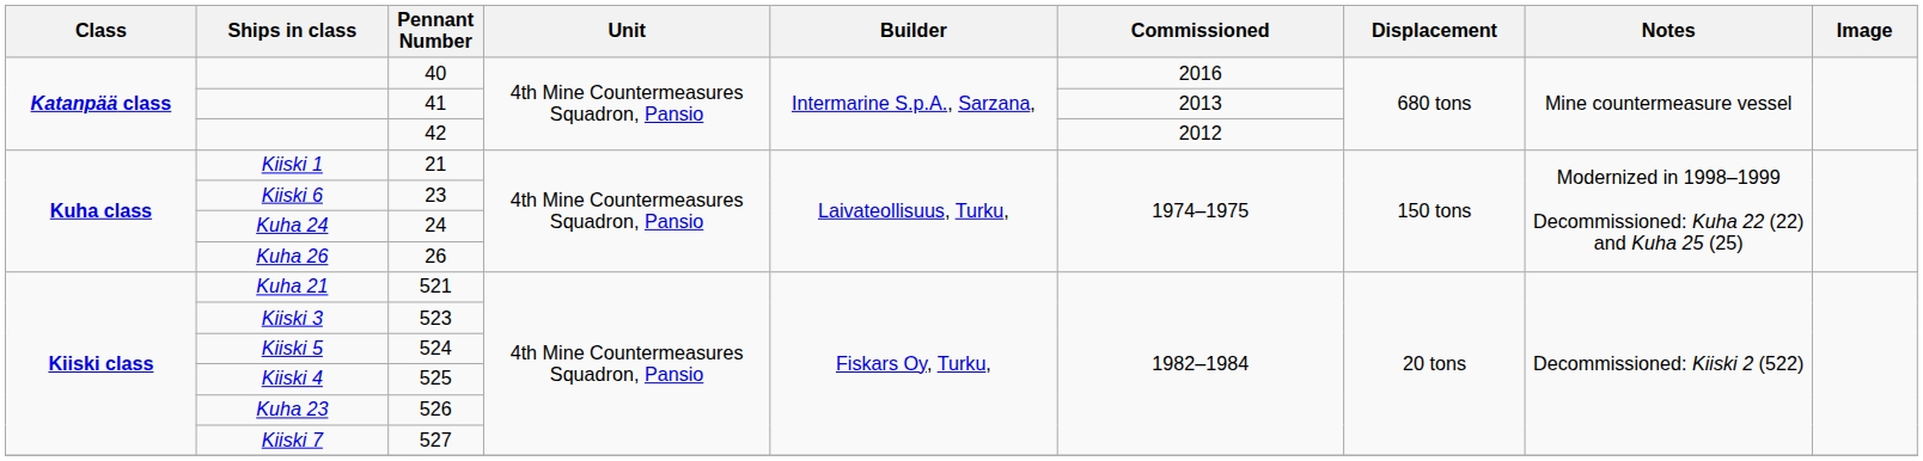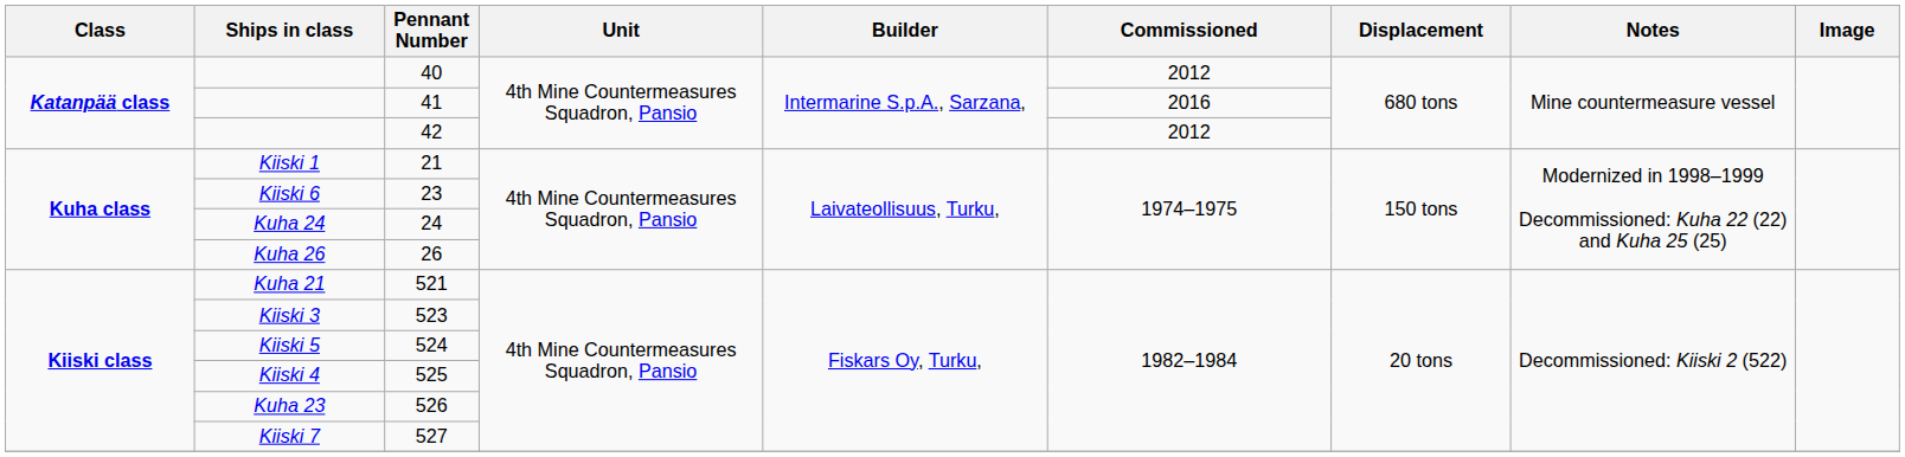40 | Commissioned: 2016 -> 2012
41 | Commissioned: 2013 -> 2016
